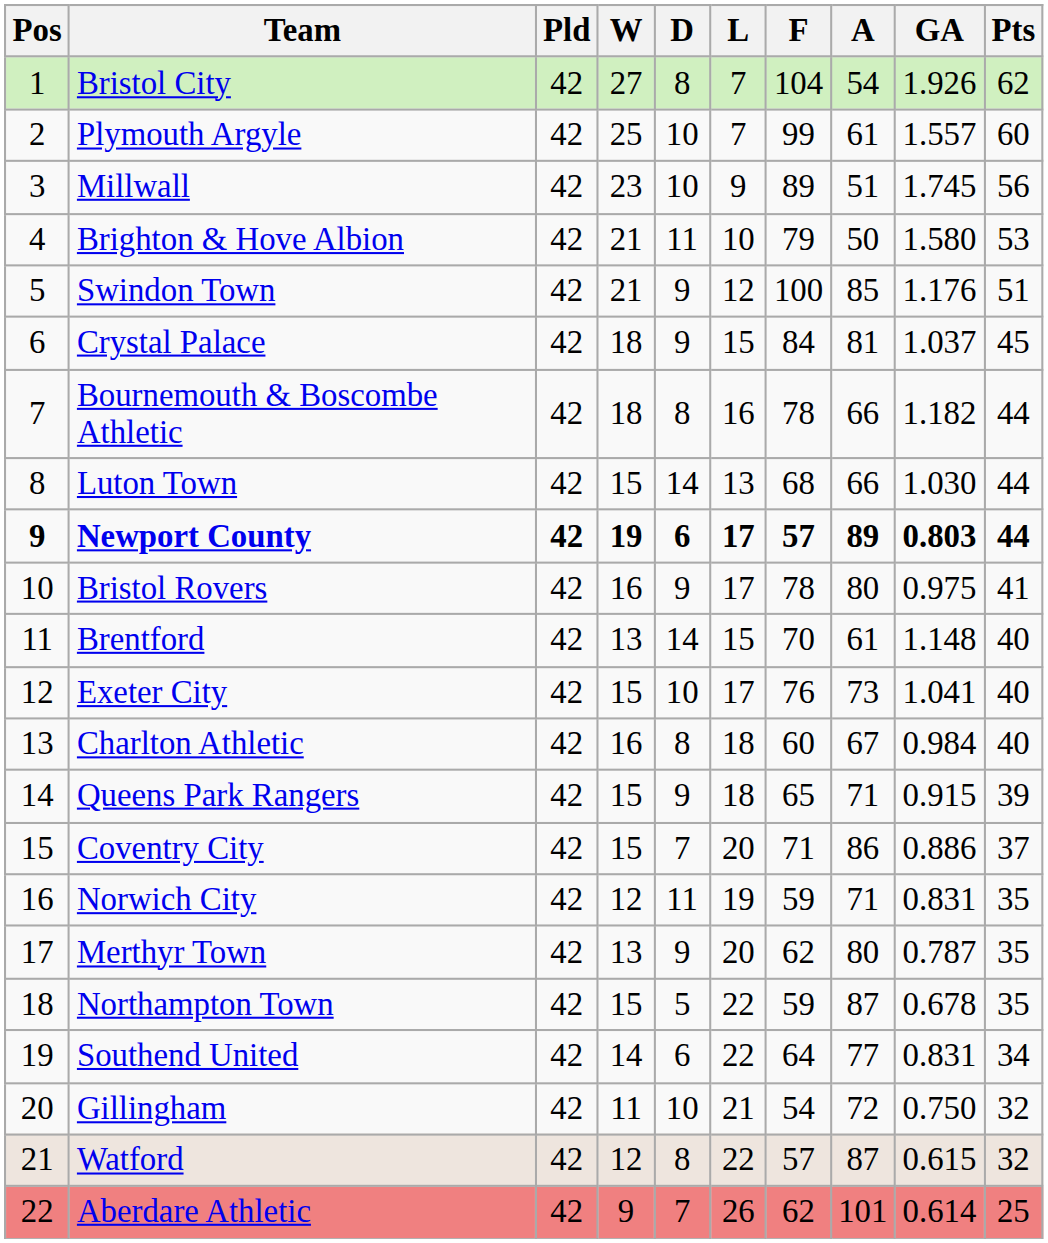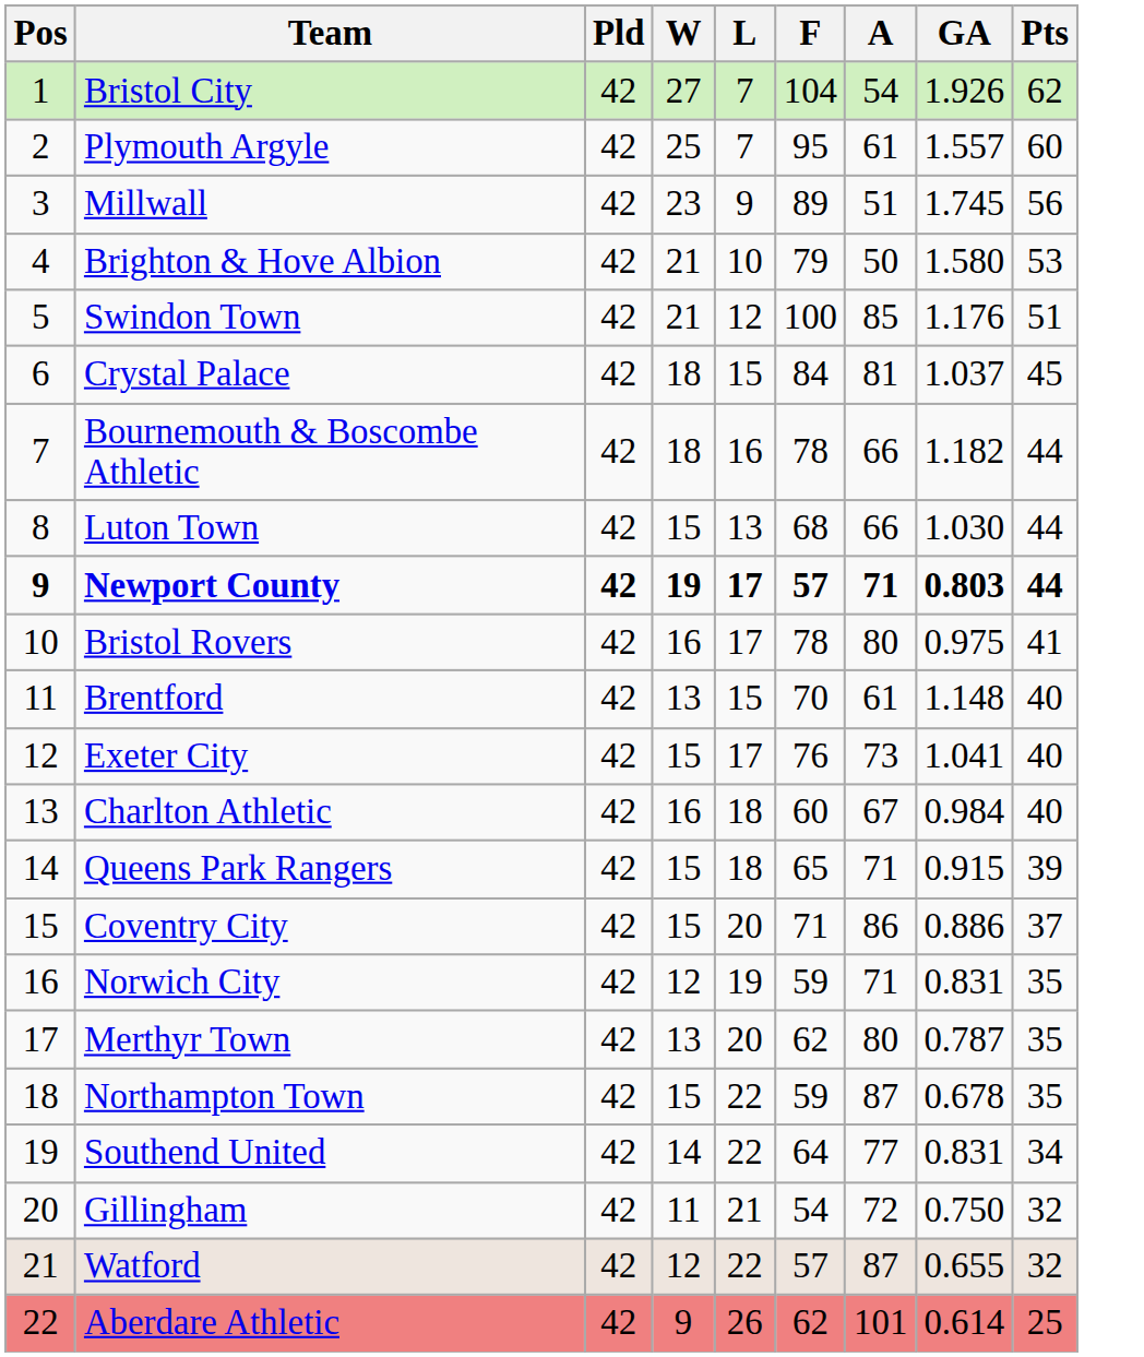- column: D | 8 | 10 | 10 | 11 | 9 | 9 | 8 | 14 | 6 | 9 | 14 | 10 | 8 | 9 | 7 | 11 | 9 | 5 | 6 | 10 | 8 | 7
Plymouth Argyle | F: 99 -> 95
Newport County | A: 89 -> 71
Watford | GA: 0.615 -> 0.655
